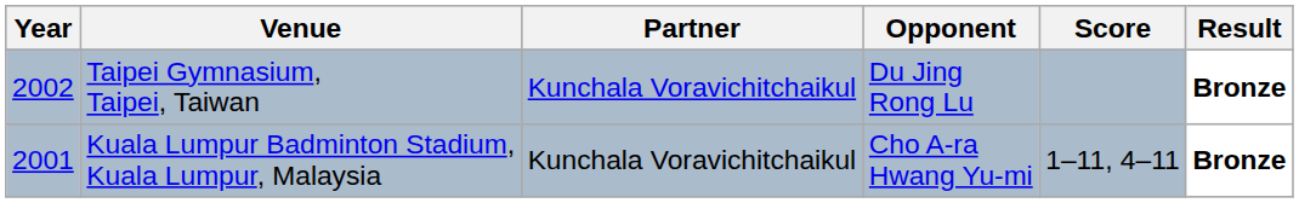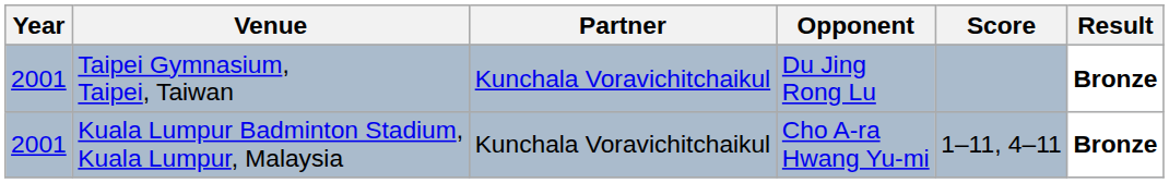Taipei Gymnasium, Taipei, Taiwan | Year: 2002 -> 2001
